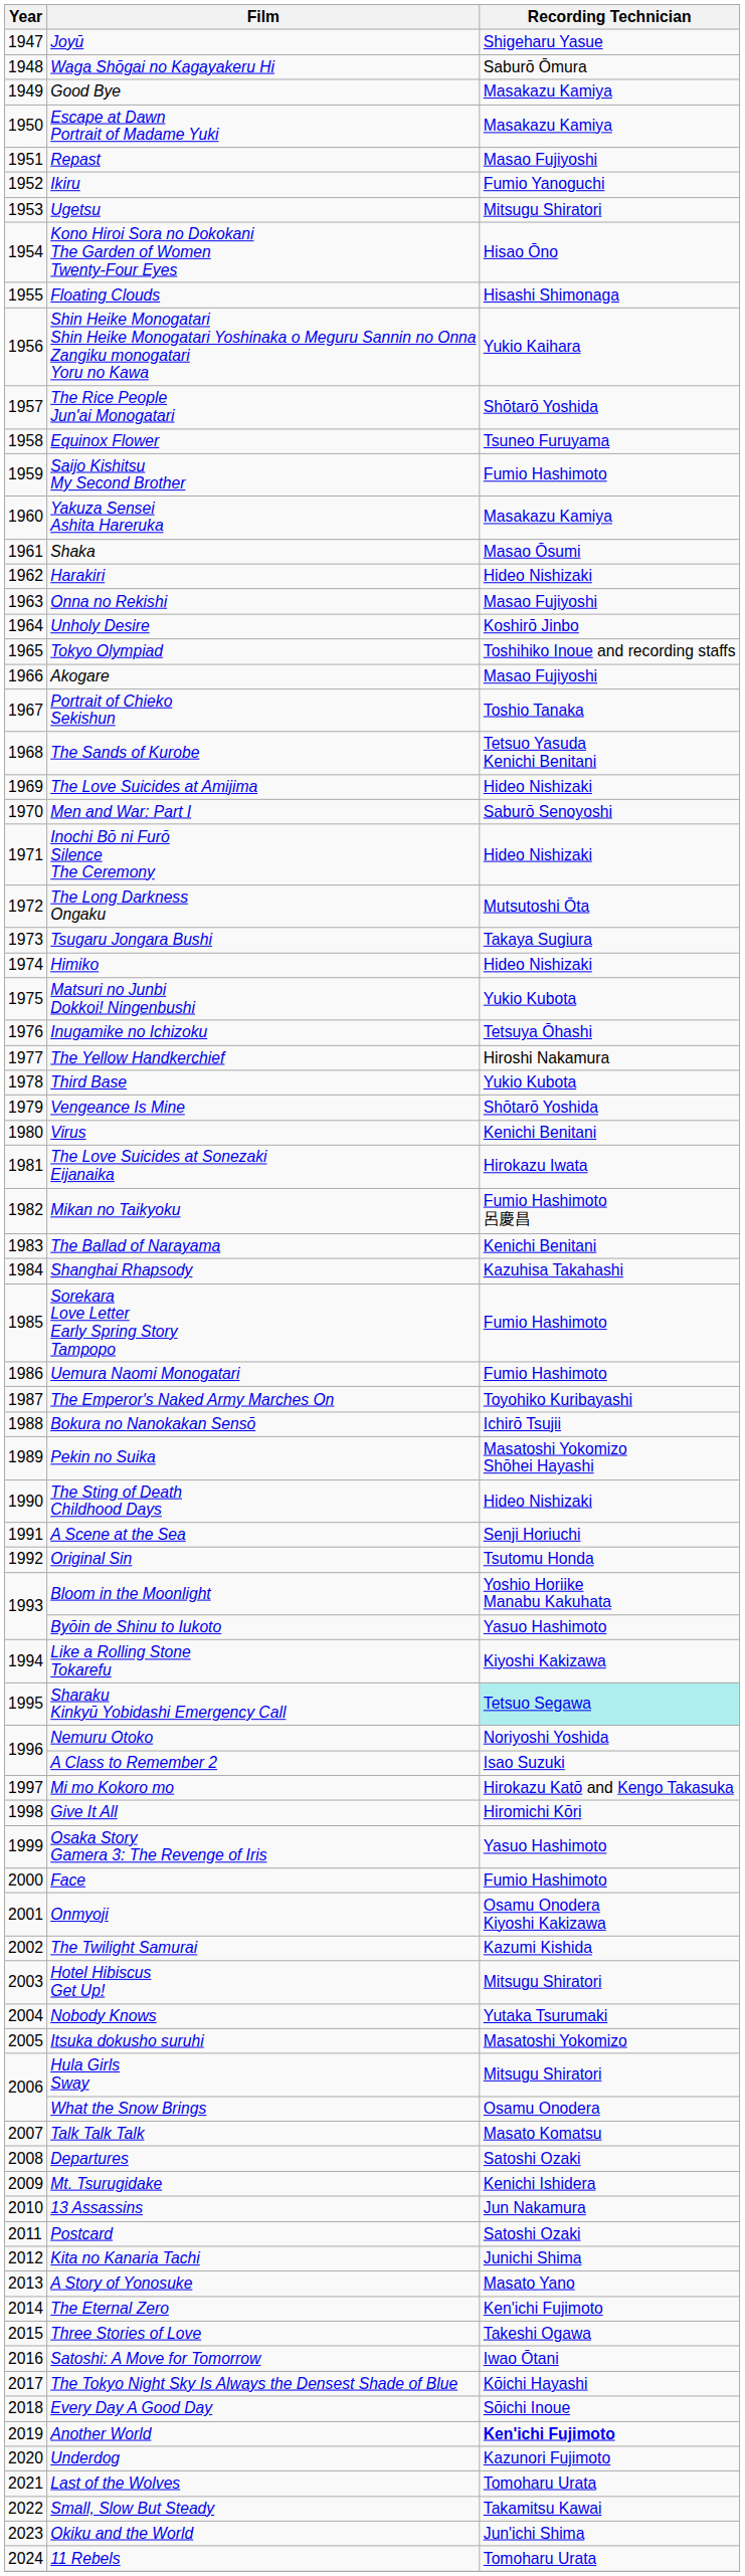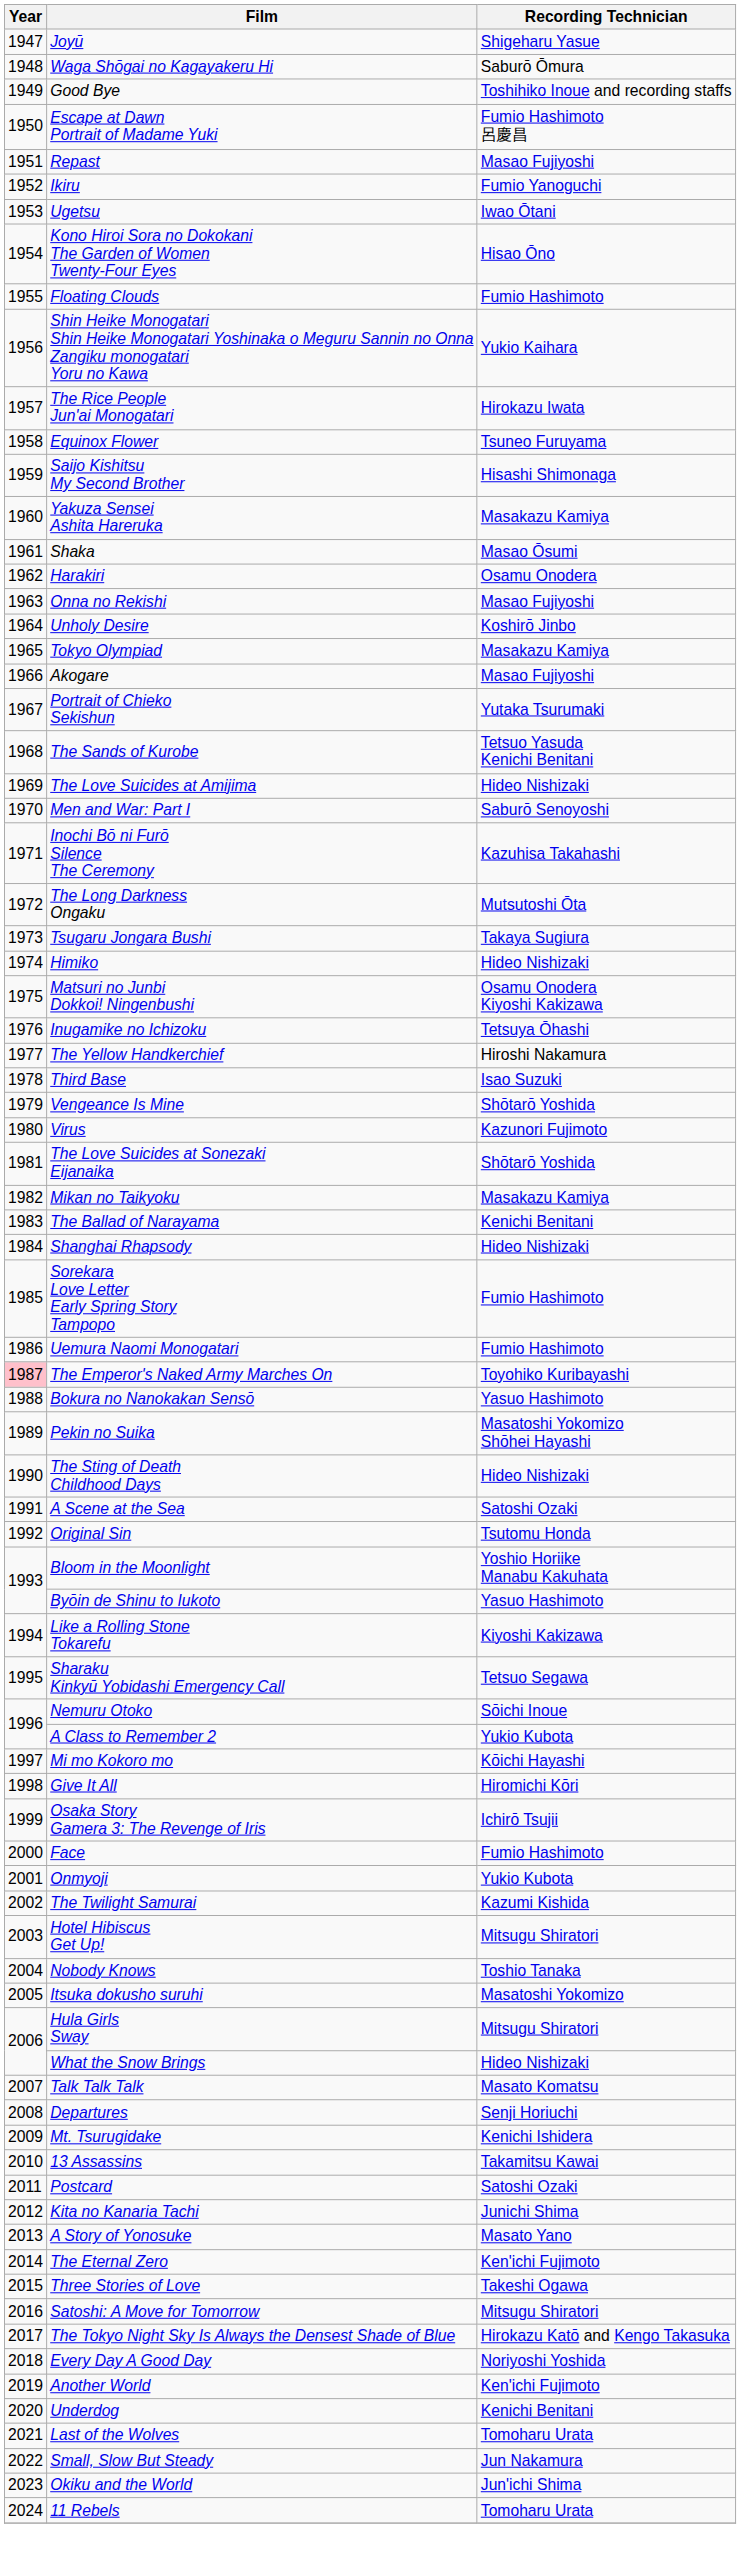Good Bye | Recording Technician: Masakazu Kamiya -> Toshihiko Inoue and recording staffs
Escape at Dawn Portrait of Madame Yuki | Recording Technician: Masakazu Kamiya -> Fumio Hashimoto 呂慶昌
Ugetsu | Recording Technician: Mitsugu Shiratori -> Iwao Ōtani
Floating Clouds | Recording Technician: Hisashi Shimonaga -> Fumio Hashimoto
The Rice People Jun'ai Monogatari | Recording Technician: Shōtarō Yoshida -> Hirokazu Iwata
Saijo Kishitsu My Second Brother | Recording Technician: Fumio Hashimoto -> Hisashi Shimonaga
Harakiri | Recording Technician: Hideo Nishizaki -> Osamu Onodera
Tokyo Olympiad | Recording Technician: Toshihiko Inoue and recording staffs -> Masakazu Kamiya
Portrait of Chieko Sekishun | Recording Technician: Toshio Tanaka -> Yutaka Tsurumaki
Inochi Bō ni Furō Silence The Ceremony | Recording Technician: Hideo Nishizaki -> Kazuhisa Takahashi
Matsuri no Junbi Dokkoi! Ningenbushi | Recording Technician: Yukio Kubota -> Osamu Onodera Kiyoshi Kakizawa
Third Base | Recording Technician: Yukio Kubota -> Isao Suzuki
Virus | Recording Technician: Kenichi Benitani -> Kazunori Fujimoto
The Love Suicides at Sonezaki Eijanaika | Recording Technician: Hirokazu Iwata -> Shōtarō Yoshida
Mikan no Taikyoku | Recording Technician: Fumio Hashimoto 呂慶昌 -> Masakazu Kamiya
Shanghai Rhapsody | Recording Technician: Kazuhisa Takahashi -> Hideo Nishizaki
The Emperor's Naked Army Marches On | Year: no background -> pink background
Bokura no Nanokakan Sensō | Recording Technician: Ichirō Tsujii -> Yasuo Hashimoto
A Scene at the Sea | Recording Technician: Senji Horiuchi -> Satoshi Ozaki
Sharaku Kinkyū Yobidashi Emergency Call | Recording Technician: paleturquoise background -> no background
Nemuru Otoko | Recording Technician: Noriyoshi Yoshida -> Sōichi Inoue
A Class to Remember 2 | Recording Technician: Isao Suzuki -> Yukio Kubota
Mi mo Kokoro mo | Recording Technician: Hirokazu Katō and Kengo Takasuka -> Kōichi Hayashi
Osaka Story Gamera 3: The Revenge of Iris | Recording Technician: Yasuo Hashimoto -> Ichirō Tsujii
Onmyoji | Recording Technician: Osamu Onodera Kiyoshi Kakizawa -> Yukio Kubota
Nobody Knows | Recording Technician: Yutaka Tsurumaki -> Toshio Tanaka
What the Snow Brings | Recording Technician: Osamu Onodera -> Hideo Nishizaki
Departures | Recording Technician: Satoshi Ozaki -> Senji Horiuchi
13 Assassins | Recording Technician: Jun Nakamura -> Takamitsu Kawai
Satoshi: A Move for Tomorrow | Recording Technician: Iwao Ōtani -> Mitsugu Shiratori
The Tokyo Night Sky Is Always the Densest Shade of Blue | Recording Technician: Kōichi Hayashi -> Hirokazu Katō and Kengo Takasuka
Every Day A Good Day | Recording Technician: Sōichi Inoue -> Noriyoshi Yoshida
Another World | Recording Technician: bold -> normal
Underdog | Recording Technician: Kazunori Fujimoto -> Kenichi Benitani
Small, Slow But Steady | Recording Technician: Takamitsu Kawai -> Jun Nakamura
